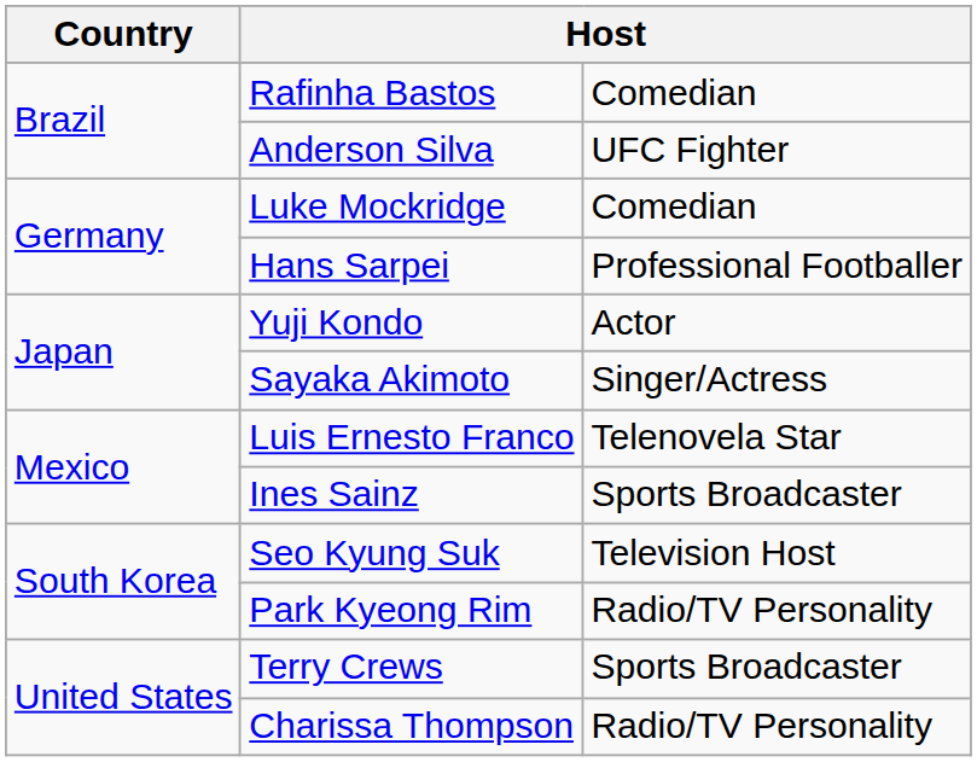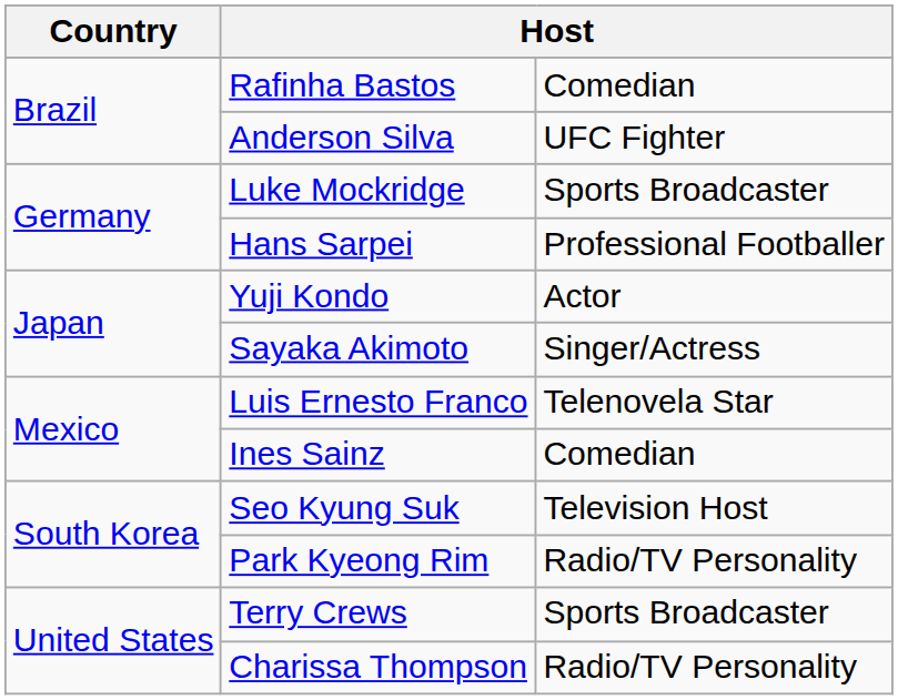Luke Mockridge | column 3: Comedian -> Sports Broadcaster
Ines Sainz | column 3: Sports Broadcaster -> Comedian
